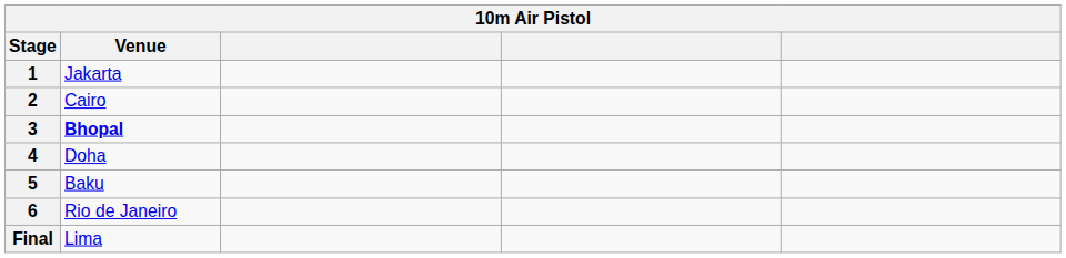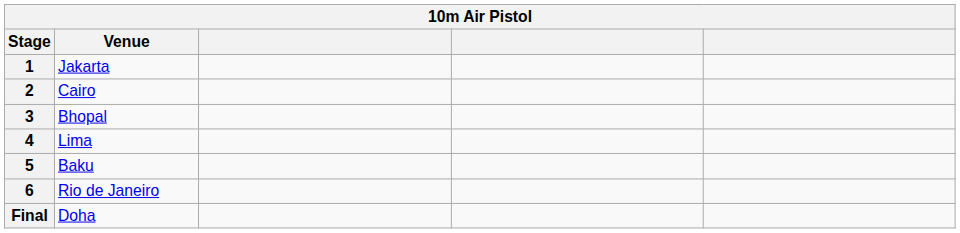3 | Venue: bold -> normal
4 | Venue: Doha -> Lima
Final | Venue: Lima -> Doha
